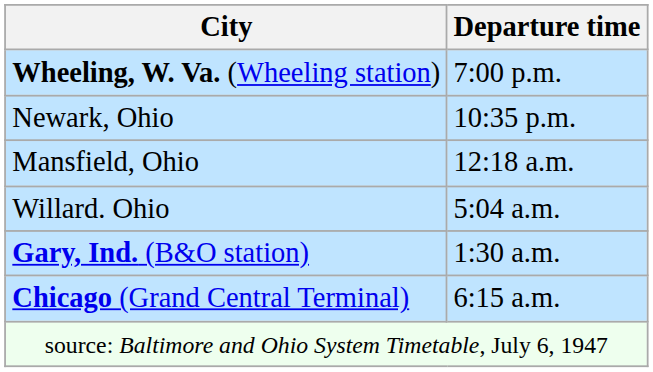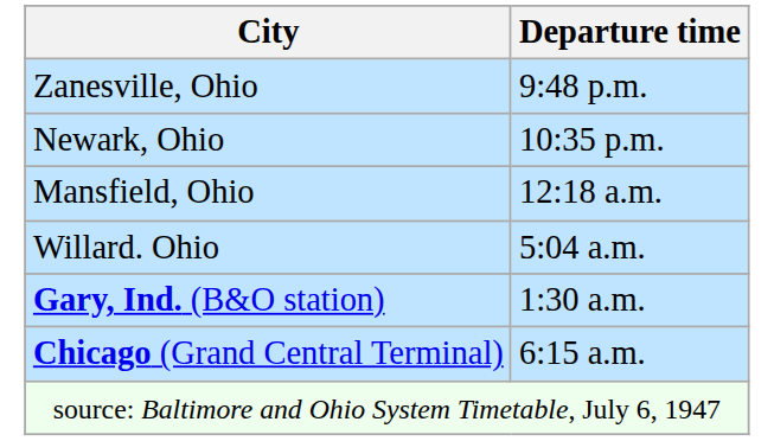- row: Wheeling, W. Va. (Wheeling station) | 7:00 p.m.
+ row: Zanesville, Ohio | 9:48 p.m.
